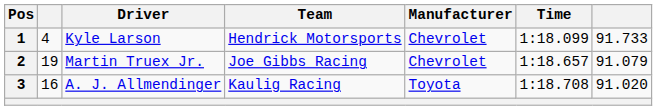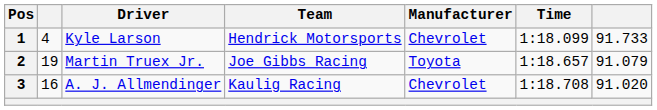2 | Manufacturer: Chevrolet -> Toyota
3 | Manufacturer: Toyota -> Chevrolet
